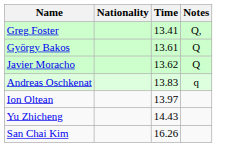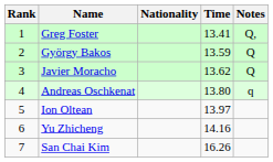+ column: Rank | 1 | 2 | 3 | 4 | 5 | 6 | 7
György Bakos | Time: 13.61 -> 13.59
Andreas Oschkenat | Time: 13.83 -> 13.80
Yu Zhicheng | Time: 14.43 -> 14.16
